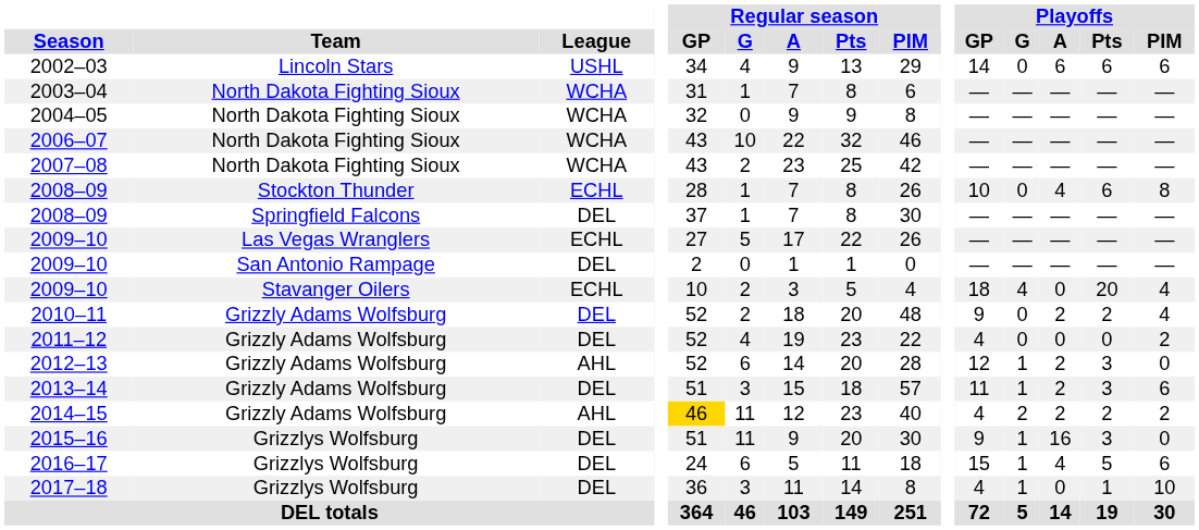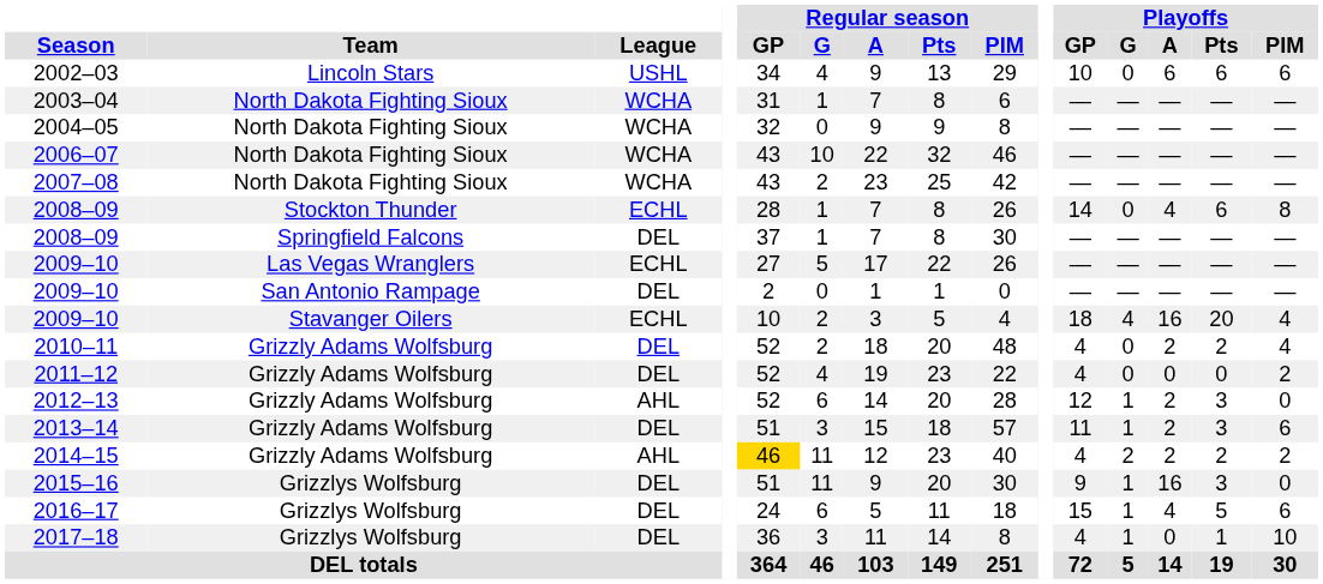2002–03 | Playoffs / GP: 14 -> 10
2008–09 / Stockton Thunder | Playoffs / GP: 10 -> 14
2009–10 / Stavanger Oilers | Playoffs / A: 0 -> 16
2010–11 | Playoffs / GP: 9 -> 4
